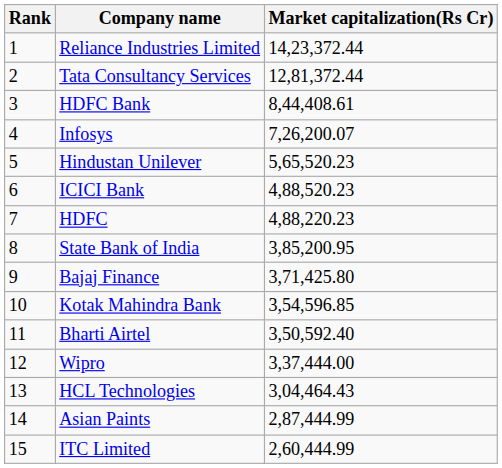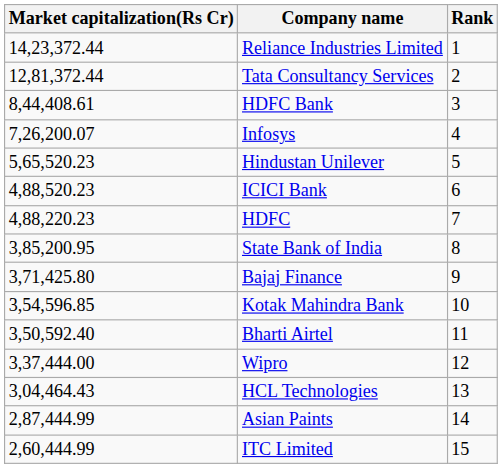columns swapped: Rank <-> Market capitalization(Rs Cr)
